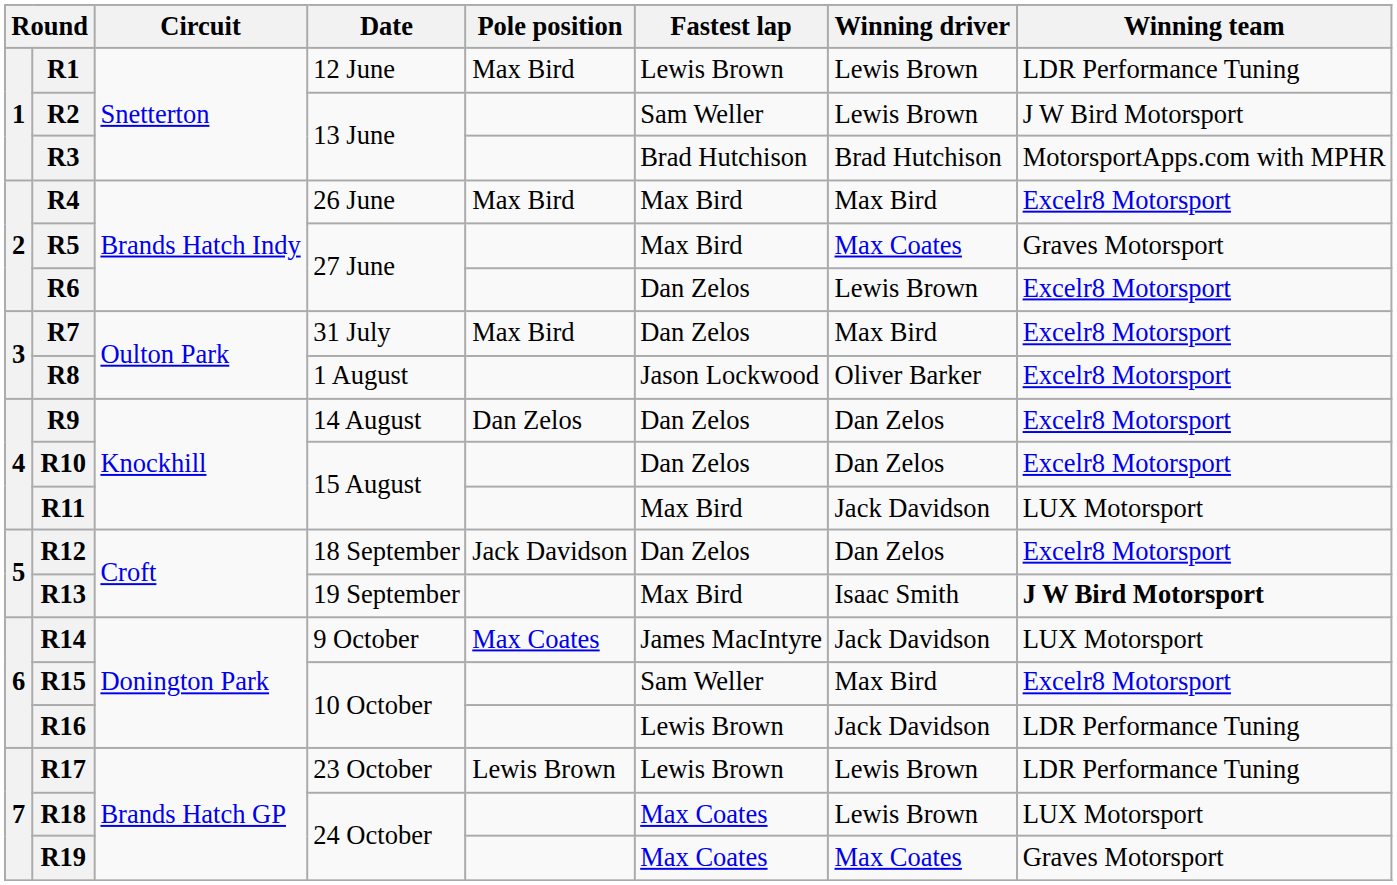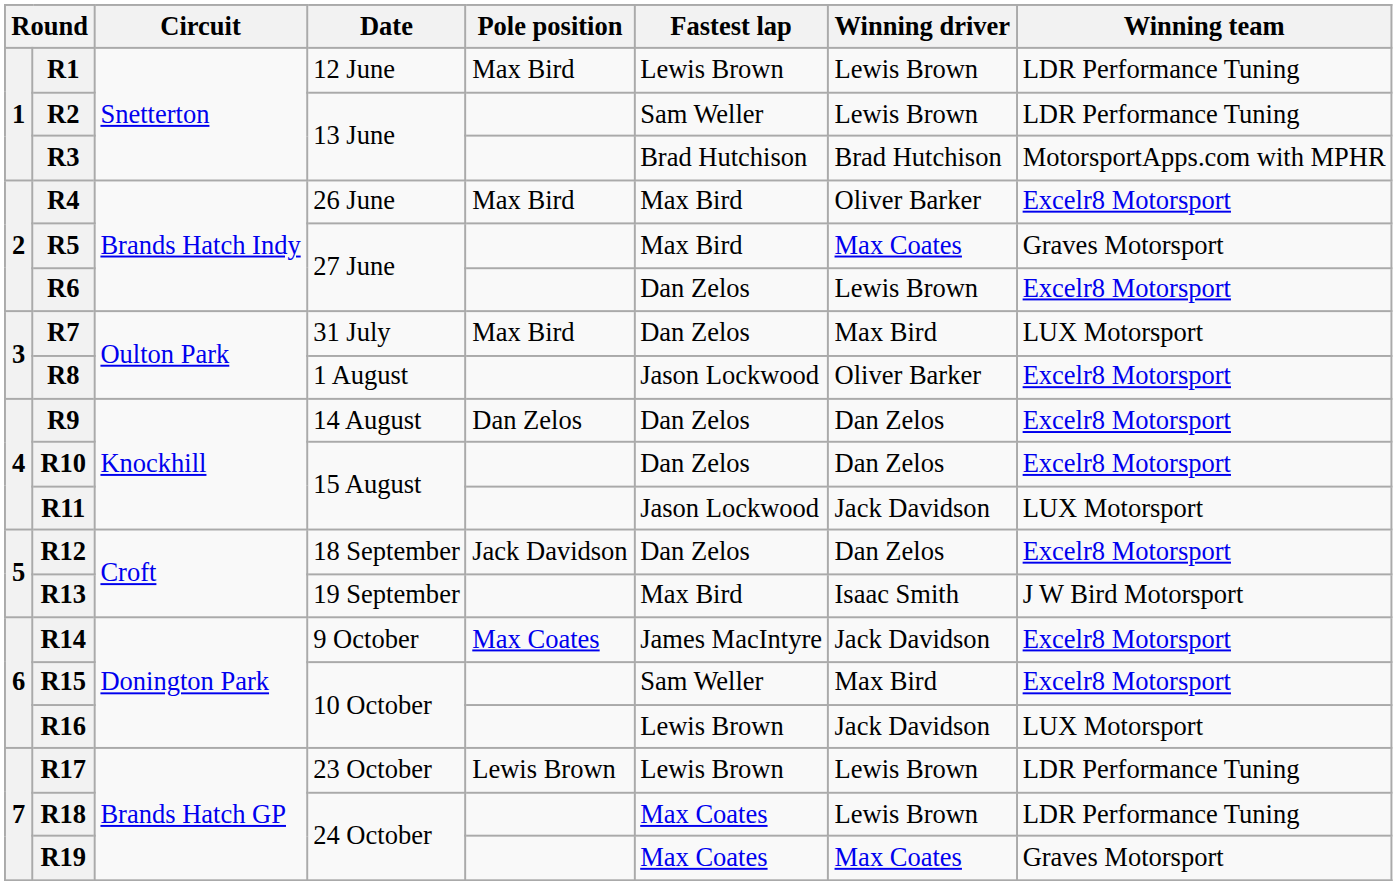R2 | Winning team: J W Bird Motorsport -> LDR Performance Tuning
R4 | Winning driver: Max Bird -> Oliver Barker
R7 | Winning team: Excelr8 Motorsport -> LUX Motorsport
R11 | Fastest lap: Max Bird -> Jason Lockwood
R13 | Winning team: bold -> normal
R14 | Winning team: LUX Motorsport -> Excelr8 Motorsport
R16 | Winning team: LDR Performance Tuning -> LUX Motorsport
R18 | Winning team: LUX Motorsport -> LDR Performance Tuning
